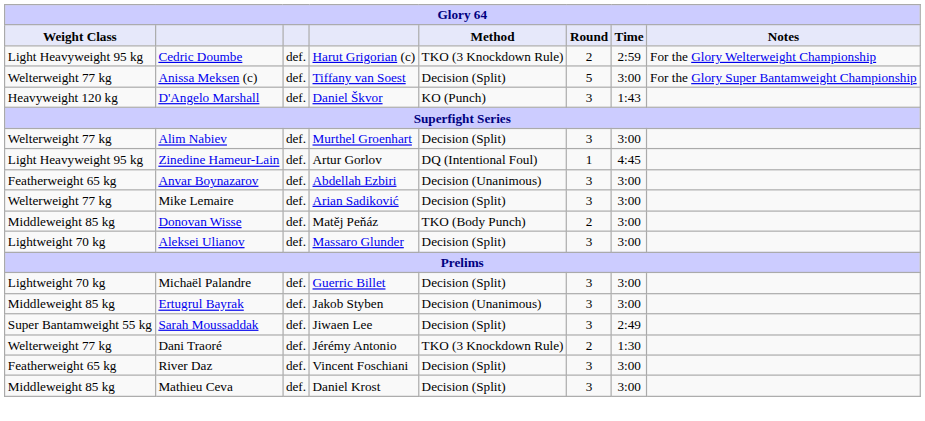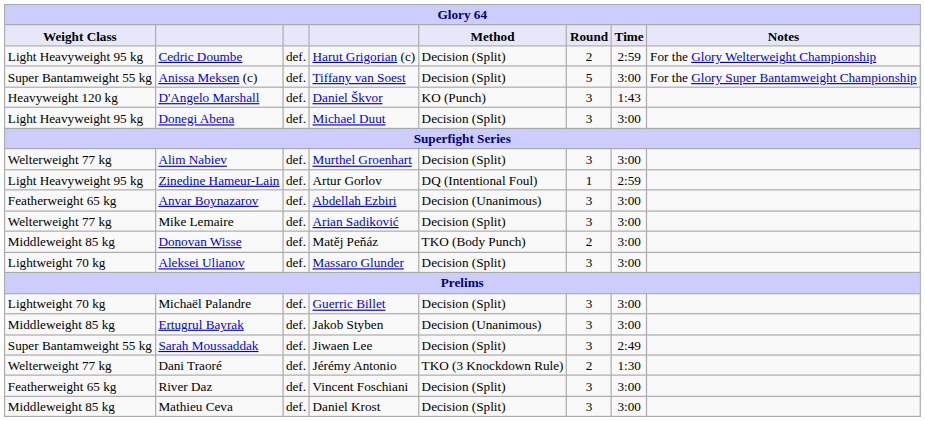Cedric Doumbe | Method: TKO (3 Knockdown Rule) -> Decision (Split)
Anissa Meksen (c) | Weight Class: Welterweight 77 kg -> Super Bantamweight 55 kg
+ row: Light Heavyweight 95 kg | Donegi Abena | def. | Michael Duut | Decision (Split) | 3 | 3:00
Zinedine Hameur-Lain | Time: 4:45 -> 2:59
